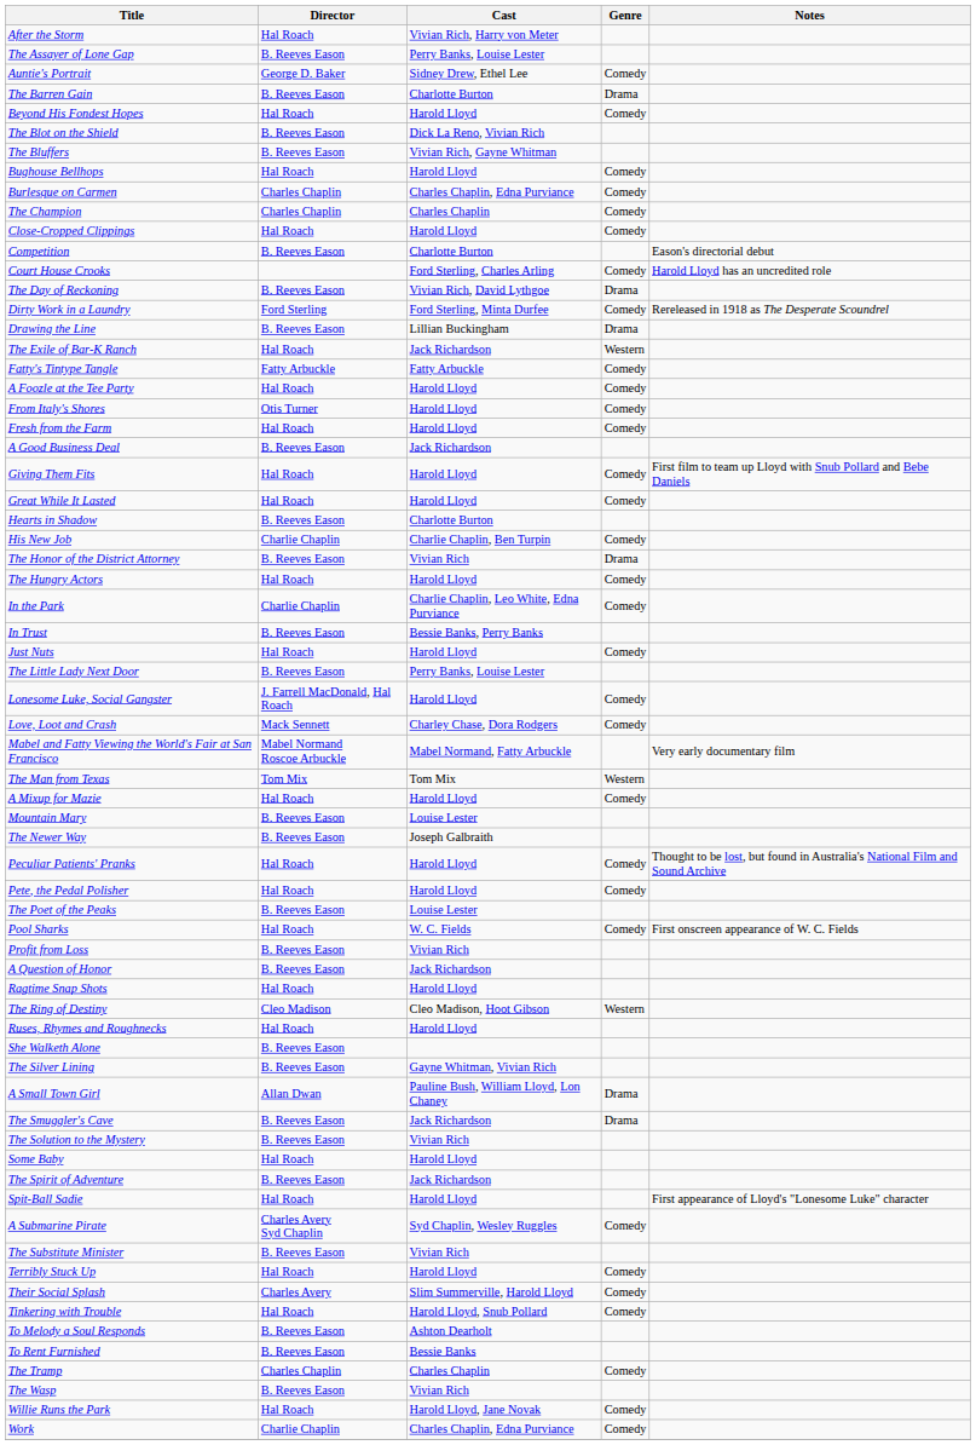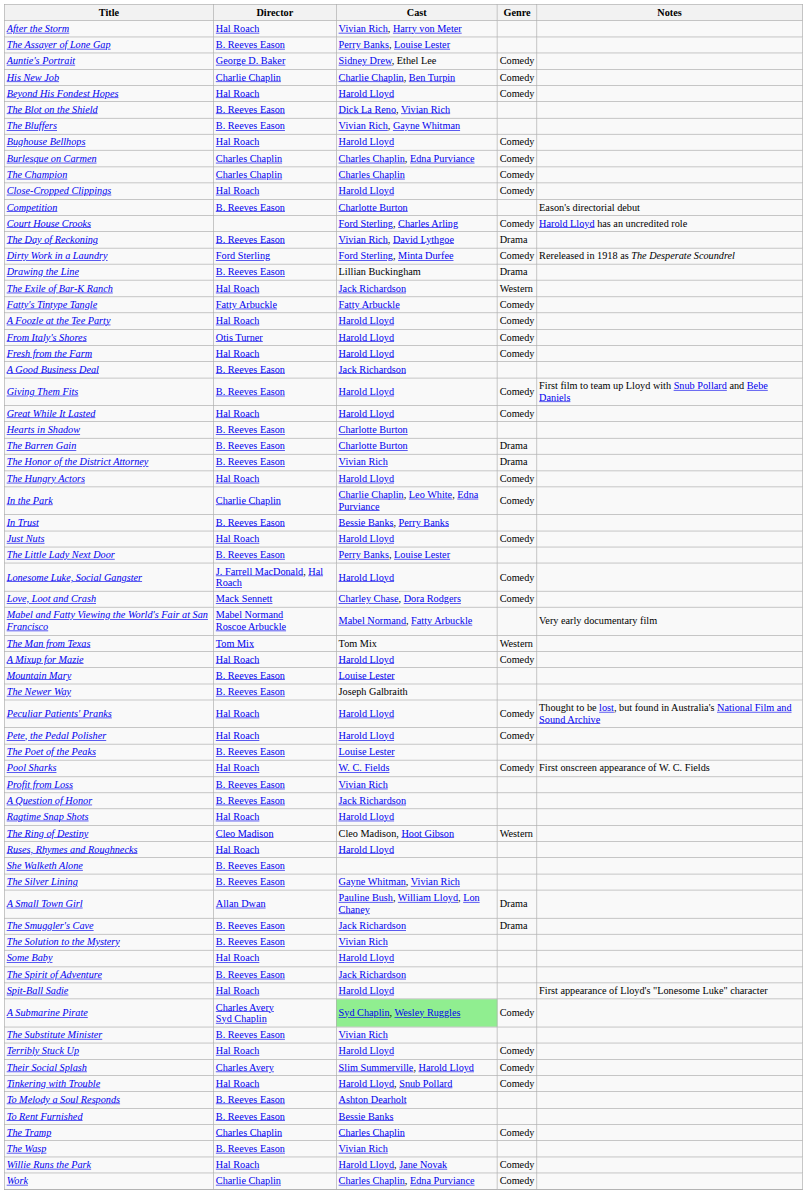rows swapped: The Barren Gain <-> His New Job
Giving Them Fits | Director: Hal Roach -> B. Reeves Eason
A Submarine Pirate | Cast: no background -> lightgreen background
